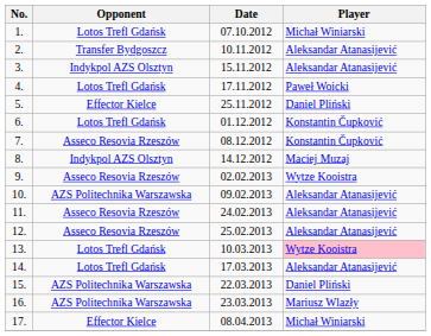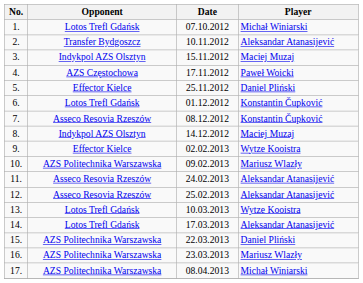3. | Player: Aleksandar Atanasijević -> Maciej Muzaj
4. | Opponent: Lotos Trefl Gdańsk -> AZS Częstochowa
9. | Opponent: Asseco Resovia Rzeszów -> Effector Kielce
10. | Player: Aleksandar Atanasijević -> Mariusz Wlazły
13. | Player: pink background -> no background
17. | Opponent: Effector Kielce -> AZS Politechnika Warszawska
